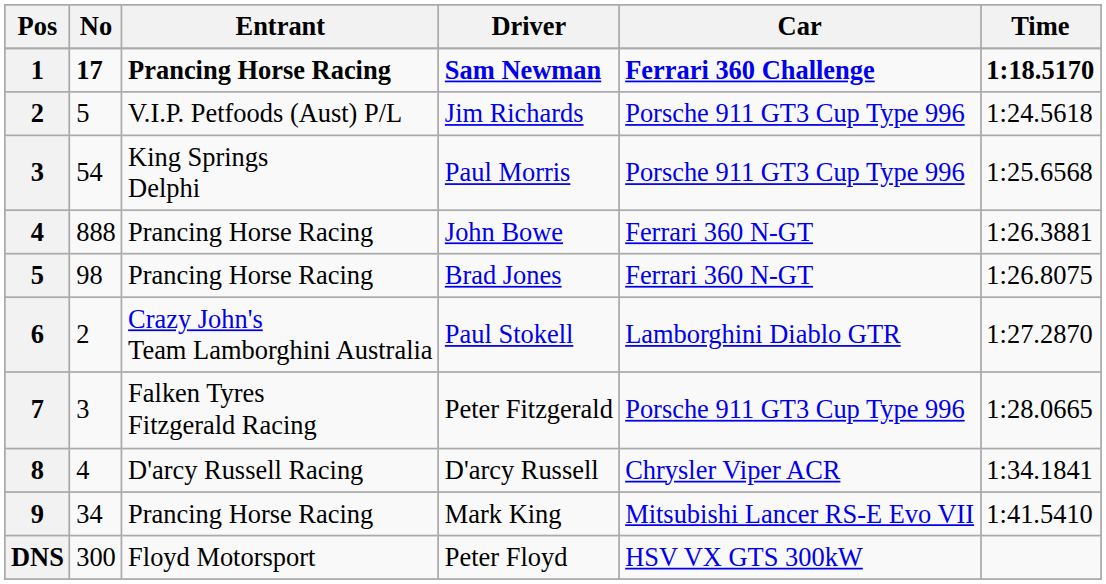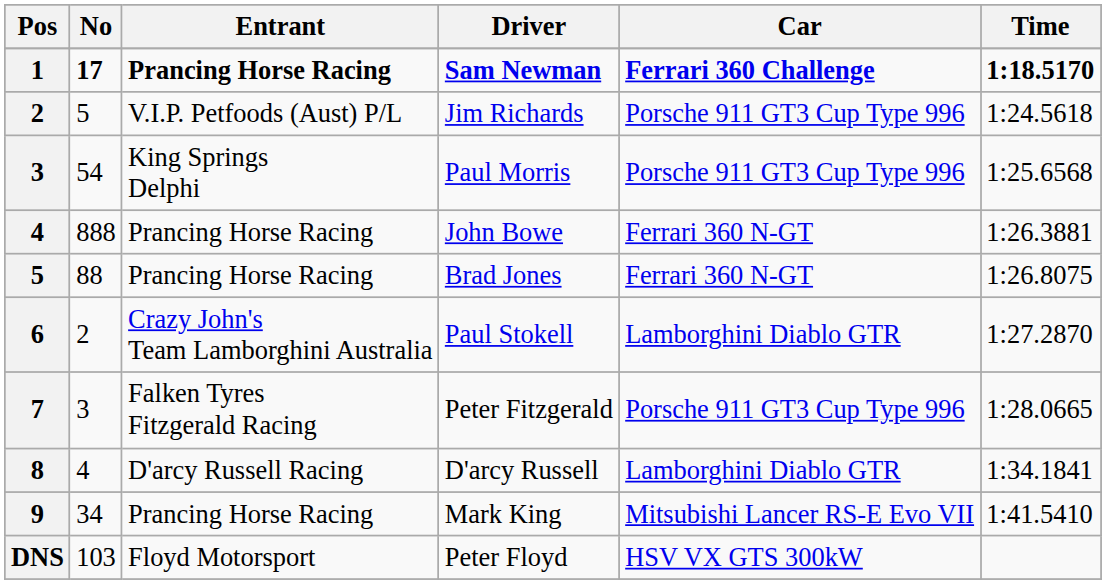Brad Jones | No: 98 -> 88
D'arcy Russell | Car: Chrysler Viper ACR -> Lamborghini Diablo GTR
Peter Floyd | No: 300 -> 103
